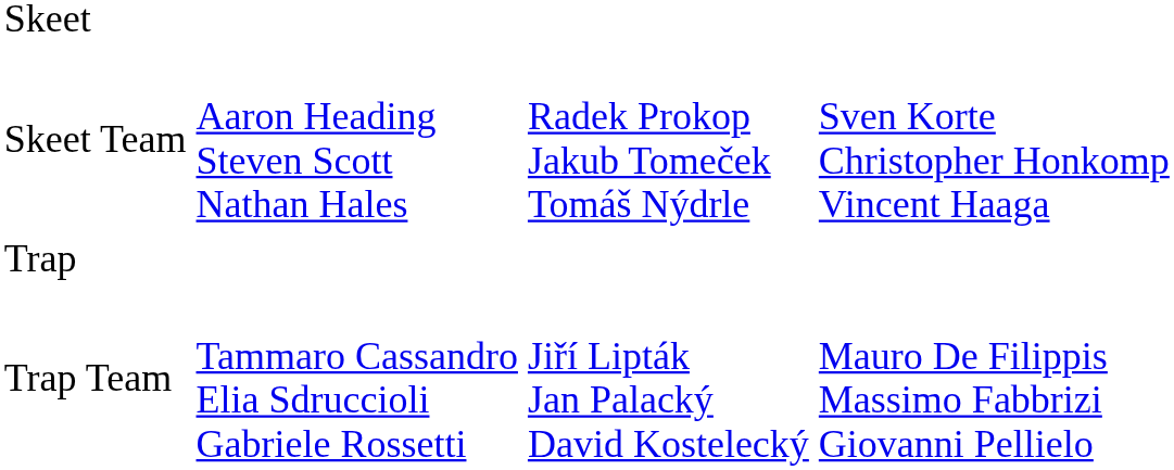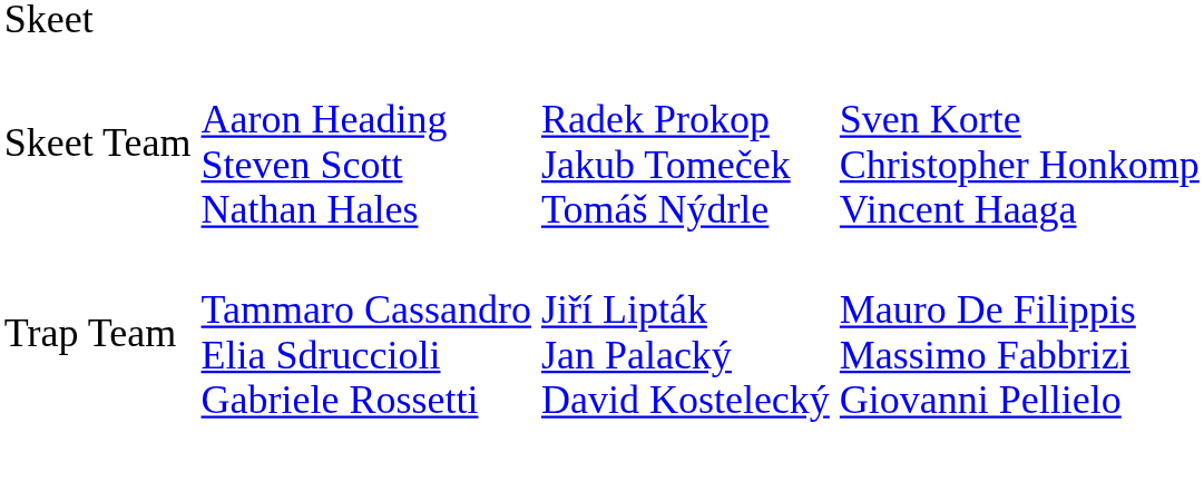- row: Trap
